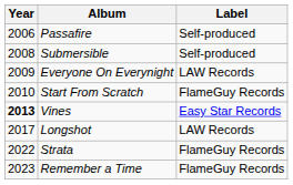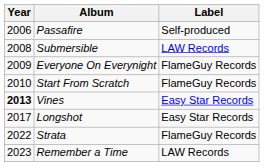Submersible | Label: Self-produced -> LAW Records
Everyone On Everynight | Label: LAW Records -> FlameGuy Records
Longshot | Label: LAW Records -> Easy Star Records
Remember a Time | Label: FlameGuy Records -> LAW Records
